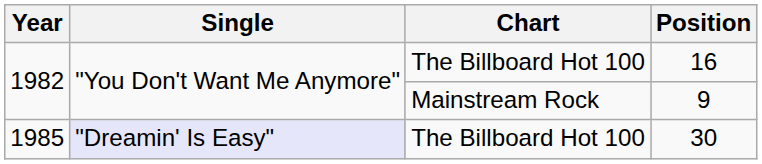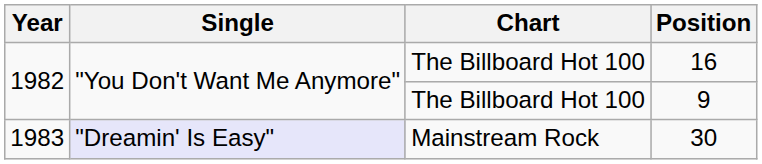9 | Chart: Mainstream Rock -> The Billboard Hot 100
30 | Year: 1985 -> 1983
30 | Chart: The Billboard Hot 100 -> Mainstream Rock
